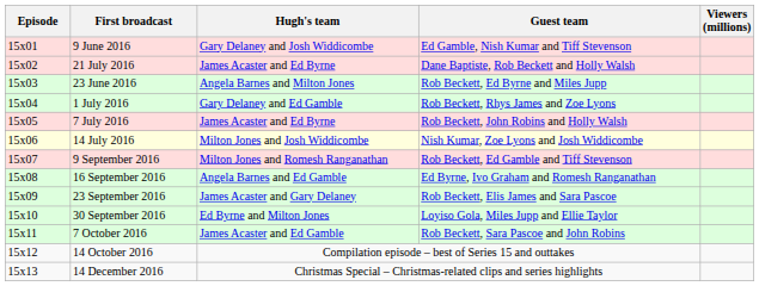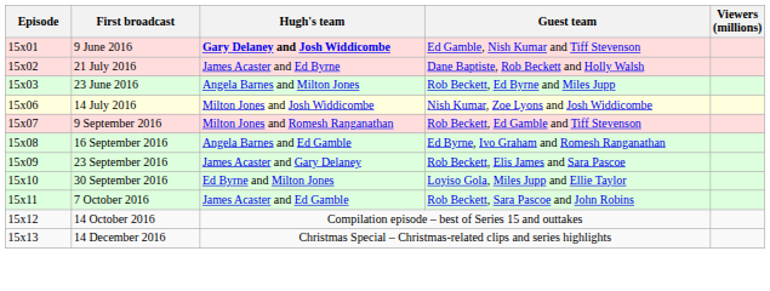9 June 2016 | Hugh's team: normal -> bold
- row: 15x04 | 1 July 2016 | Gary Delaney and Ed Gamble | Rob Beckett, Rhys James and Zoe Lyons
- row: 15x05 | 7 July 2016 | James Acaster and Ed Byrne | Rob Beckett, John Robins and Holly Walsh
